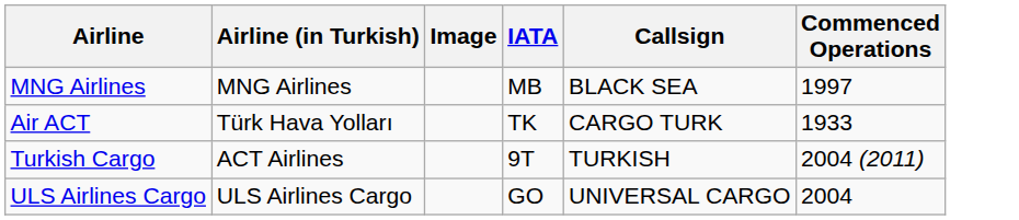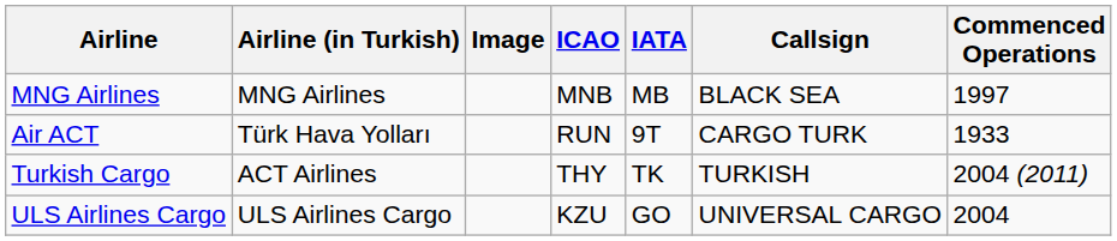+ column: ICAO | MNB | RUN | THY | KZU
Air ACT | IATA: TK -> 9T
Turkish Cargo | IATA: 9T -> TK
